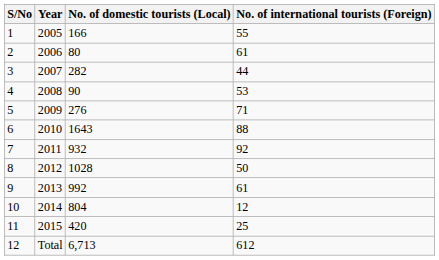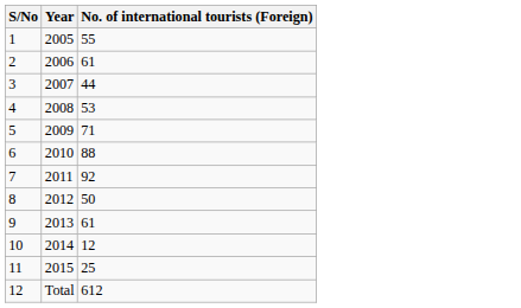- column: No. of domestic tourists (Local) | 166 | 80 | 282 | 90 | 276 | 1643 | 932 | 1028 | 992 | 804 | 420 | 6,713
